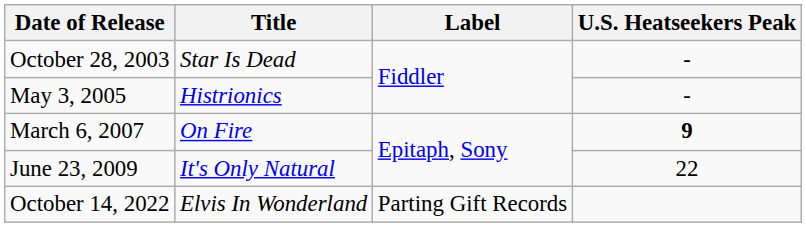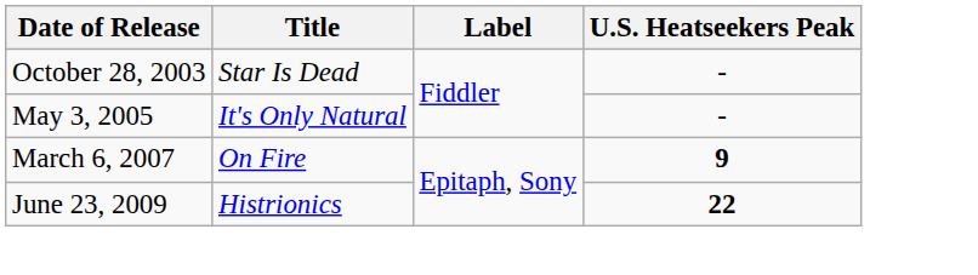May 3, 2005 | Title: Histrionics -> It's Only Natural
June 23, 2009 | Title: It's Only Natural -> Histrionics
June 23, 2009 | U.S. Heatseekers Peak: normal -> bold
- row: October 14, 2022 | Elvis In Wonderland | Parting Gift Records
